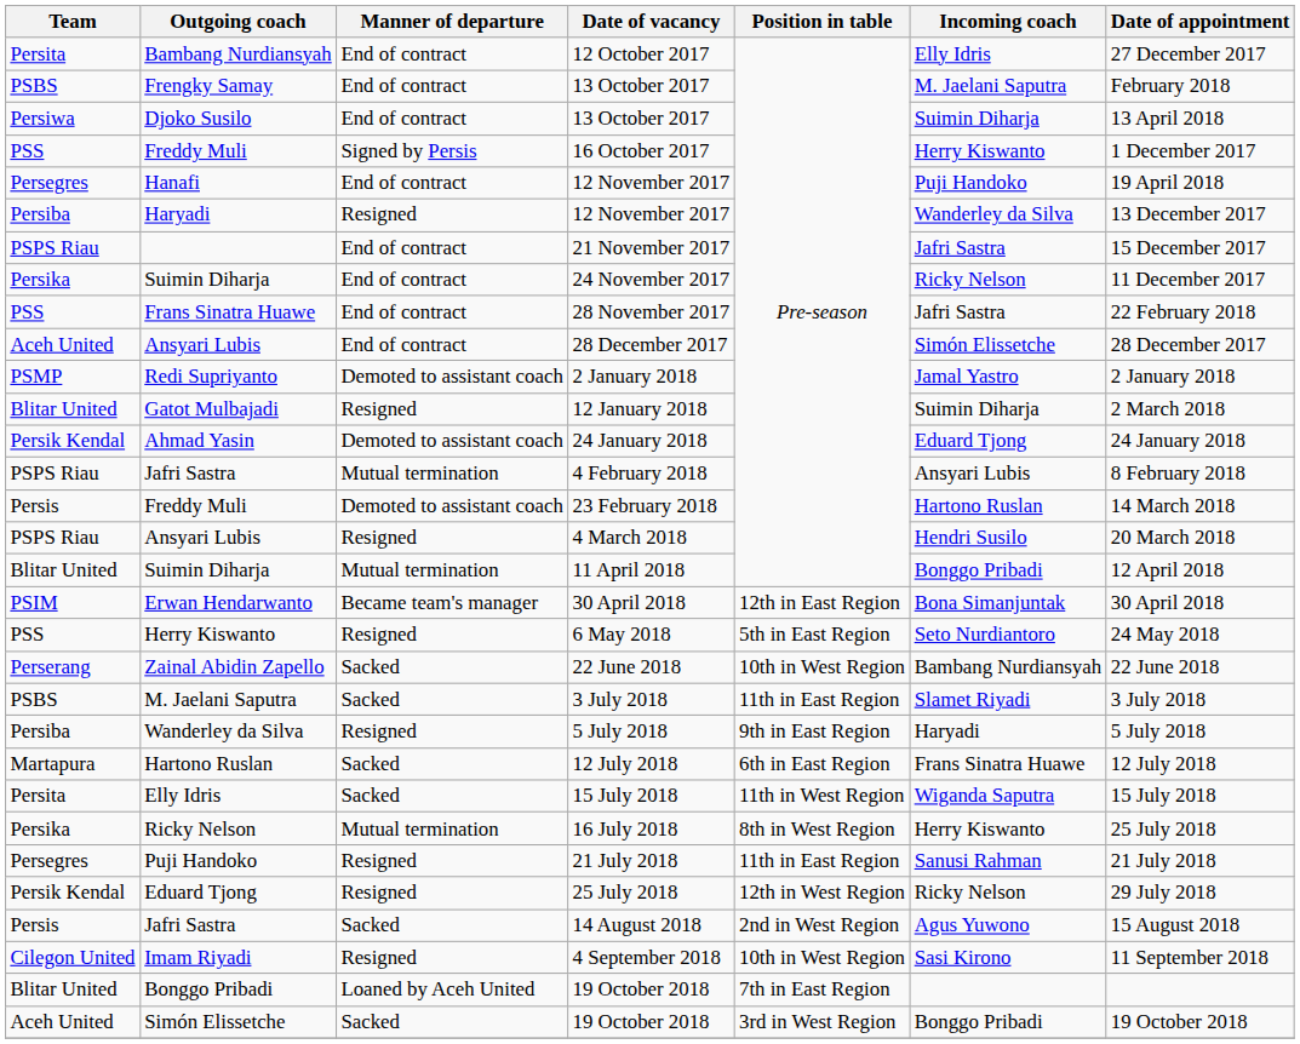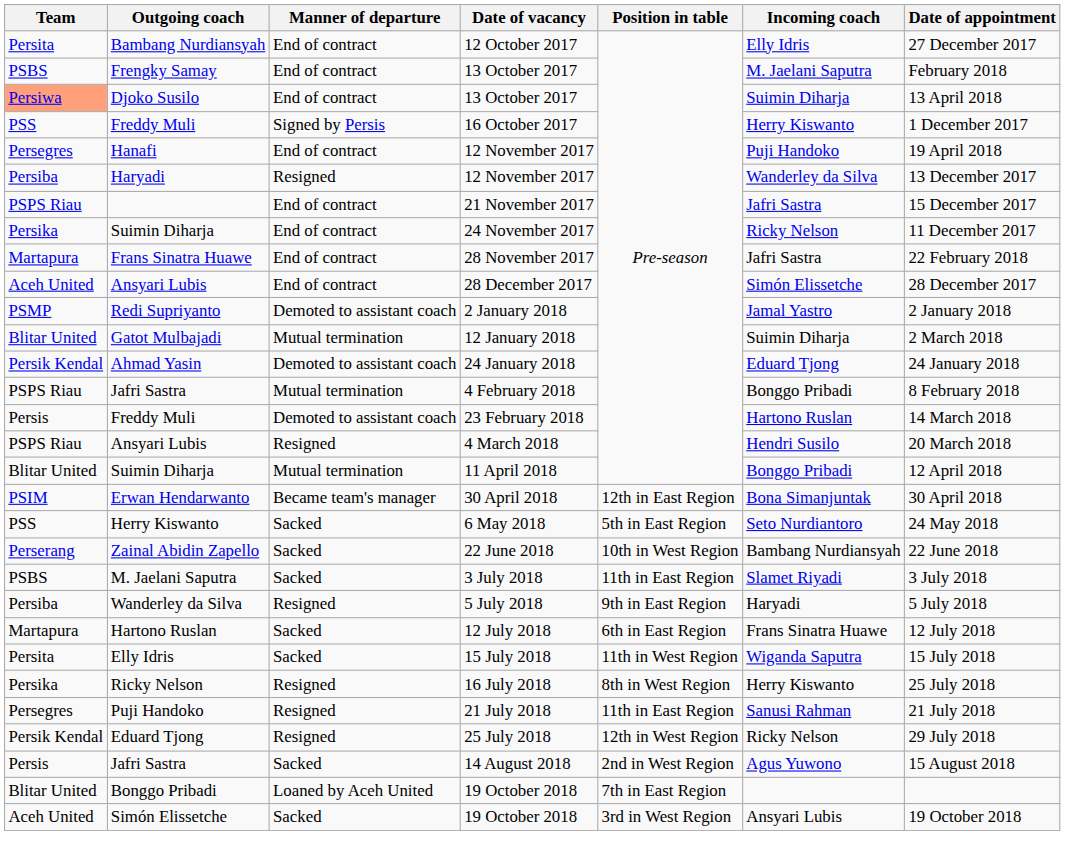Djoko Susilo / 13 October 2017 | Team: no background -> lightsalmon background
28 November 2017 | Team: PSS -> Martapura
12 January 2018 | Manner of departure: Resigned -> Mutual termination
4 February 2018 | Incoming coach: Ansyari Lubis -> Bonggo Pribadi
6 May 2018 | Manner of departure: Resigned -> Sacked
16 July 2018 | Manner of departure: Mutual termination -> Resigned
- row: Cilegon United | Imam Riyadi | Resigned | 4 September 2018 | 10th in West Region | Sasi Kirono | 11 September 2018
Simón Elissetche / 19 October 2018 | Incoming coach: Bonggo Pribadi -> Ansyari Lubis
